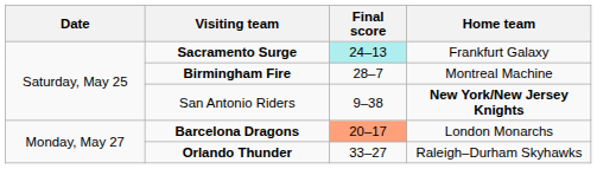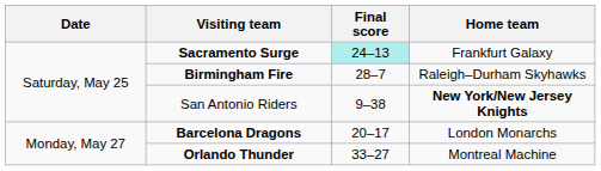Birmingham Fire | Home team: Montreal Machine -> Raleigh–Durham Skyhawks
Barcelona Dragons | Final score: lightsalmon background -> no background
Orlando Thunder | Home team: Raleigh–Durham Skyhawks -> Montreal Machine
